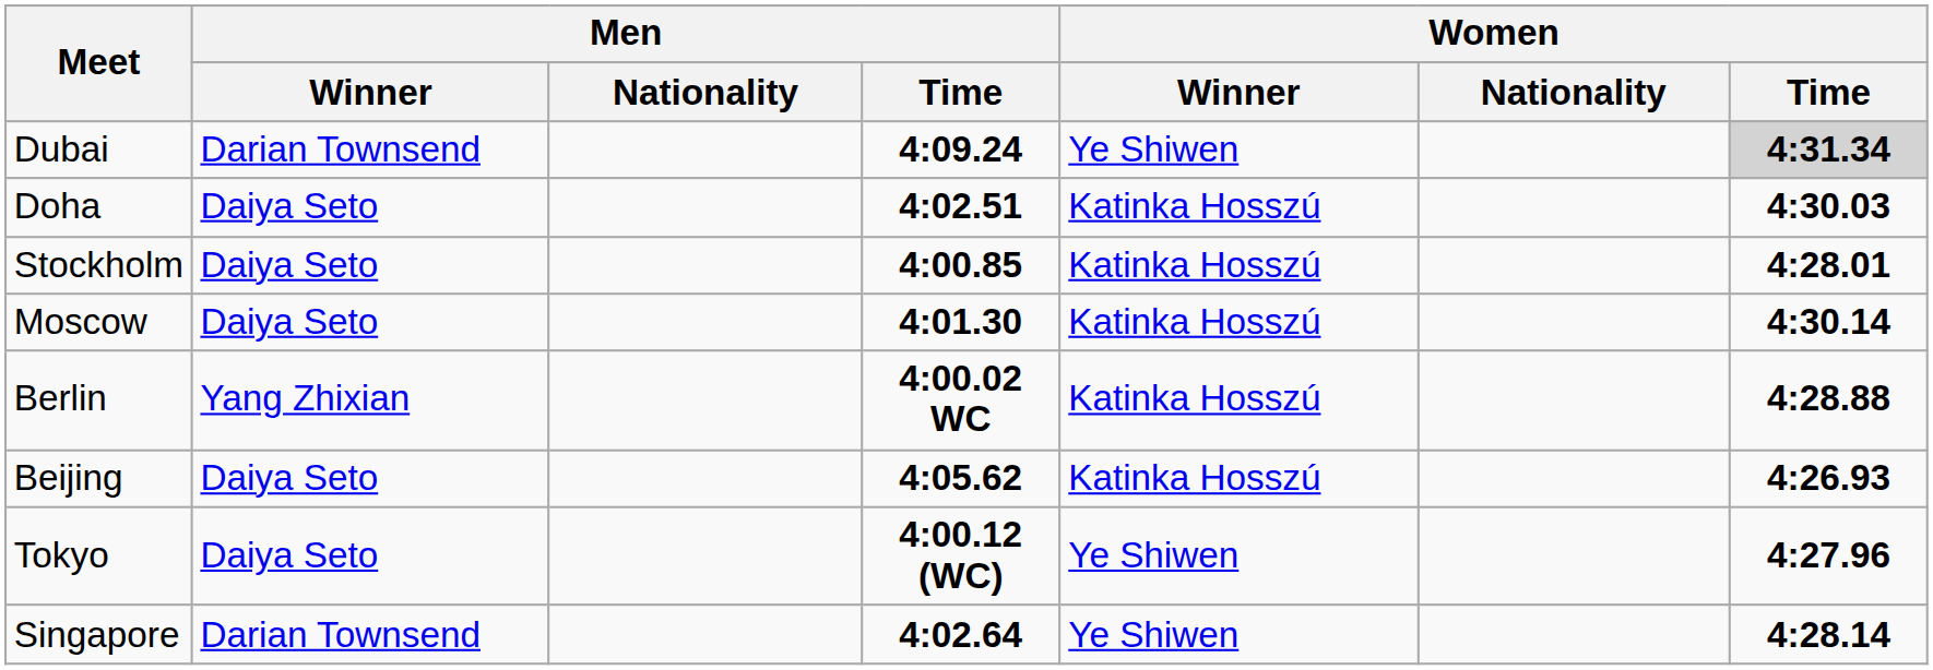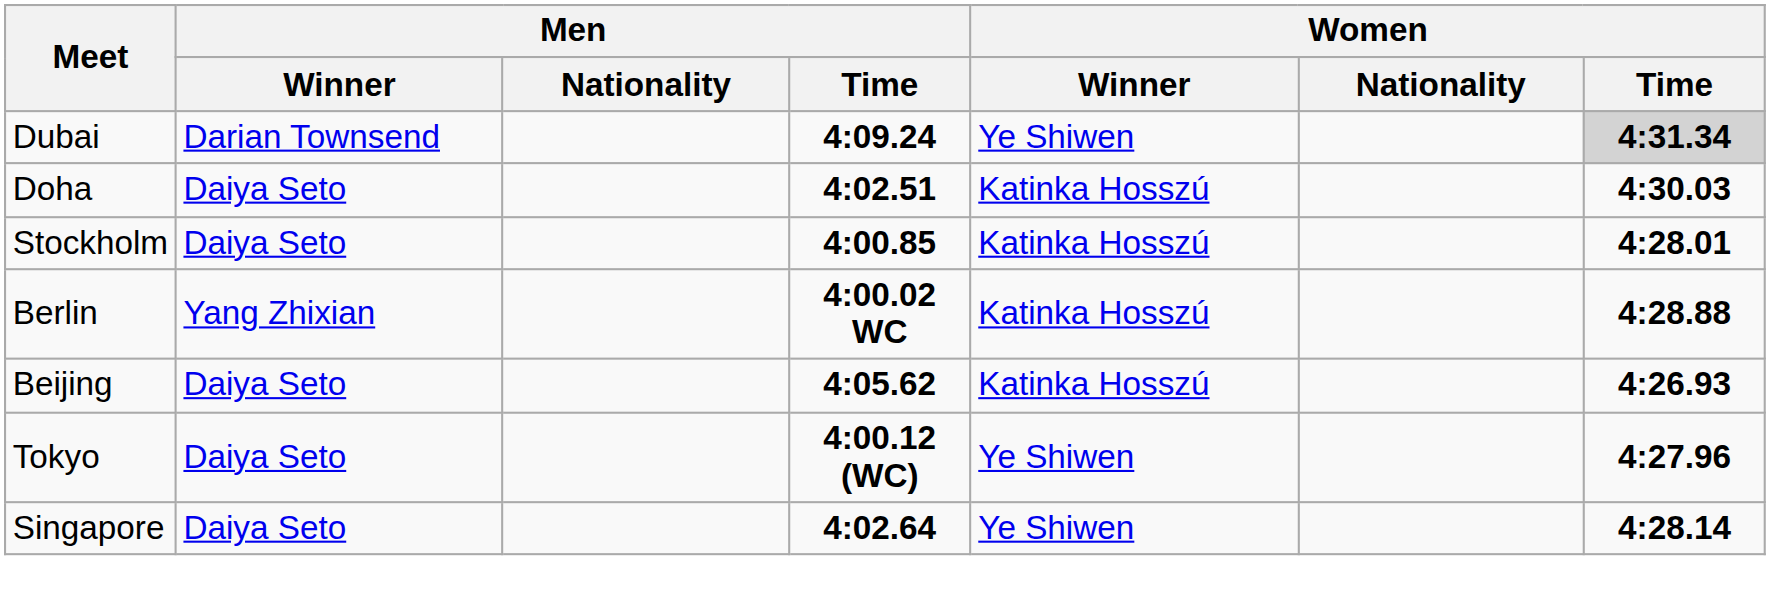- row: Moscow | Daiya Seto | 4:01.30 | Katinka Hosszú | 4:30.14
Singapore | Men / Winner: Darian Townsend -> Daiya Seto
